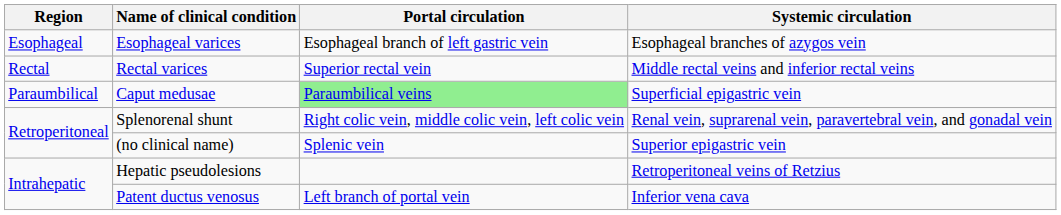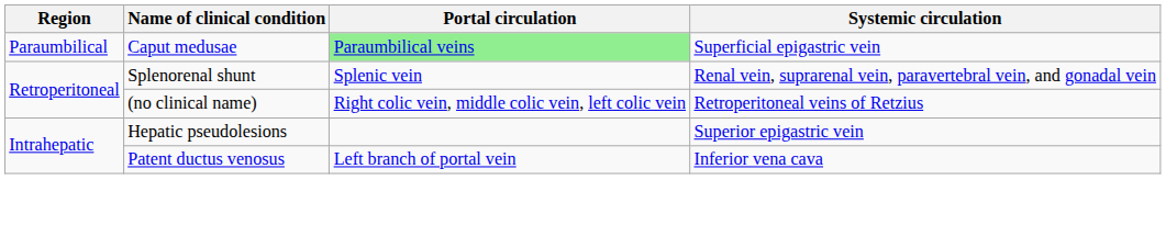- row: Esophageal | Esophageal varices | Esophageal branch of left gastric vein | Esophageal branches of azygos vein
- row: Rectal | Rectal varices | Superior rectal vein | Middle rectal veins and inferior rectal veins
Splenorenal shunt | Portal circulation: Right colic vein, middle colic vein, left colic vein -> Splenic vein
(no clinical name) | Portal circulation: Splenic vein -> Right colic vein, middle colic vein, left colic vein
(no clinical name) | Systemic circulation: Superior epigastric vein -> Retroperitoneal veins of Retzius
Hepatic pseudolesions | Systemic circulation: Retroperitoneal veins of Retzius -> Superior epigastric vein
